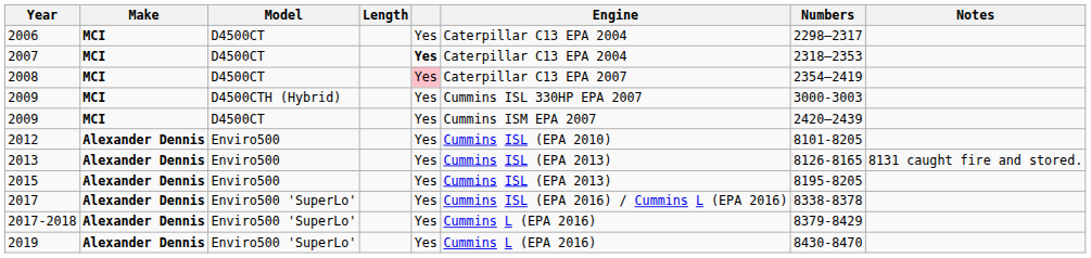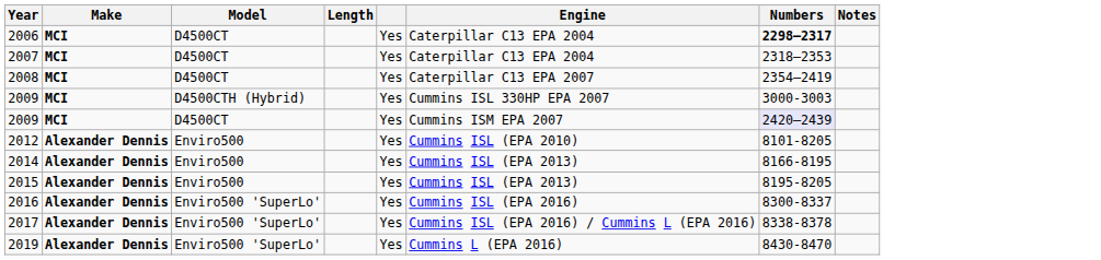2006 | Numbers: normal -> bold
2007 | column 5: bold -> normal
2008 | column 5: pink background -> no background
2009 / D4500CT | Numbers: no background -> lavender background
- row: 2013 | Alexander Dennis | Enviro500 | Yes | Cummins ISL (EPA 2013) | 8126-8165 | 8131 caught fire and stored.
+ row: 2014 | Alexander Dennis | Enviro500 | Yes | Cummins ISL (EPA 2013) | 8166-8195
+ row: 2016 | Alexander Dennis | Enviro500 'SuperLo' | Yes | Cummins ISL (EPA 2016) | 8300-8337
- row: 2017-2018 | Alexander Dennis | Enviro500 'SuperLo' | Yes | Cummins L (EPA 2016) | 8379-8429
